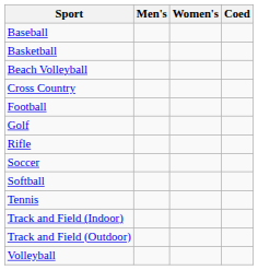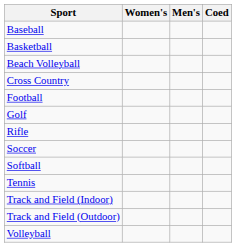columns swapped: Men's <-> Women's
